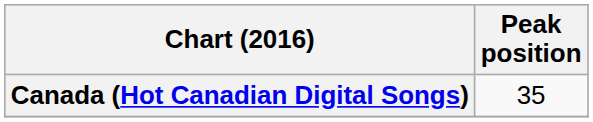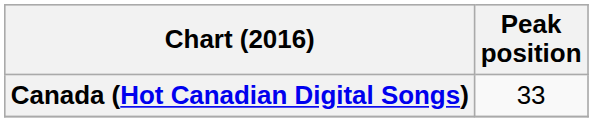Canada (Hot Canadian Digital Songs) | Peak position: 35 -> 33
